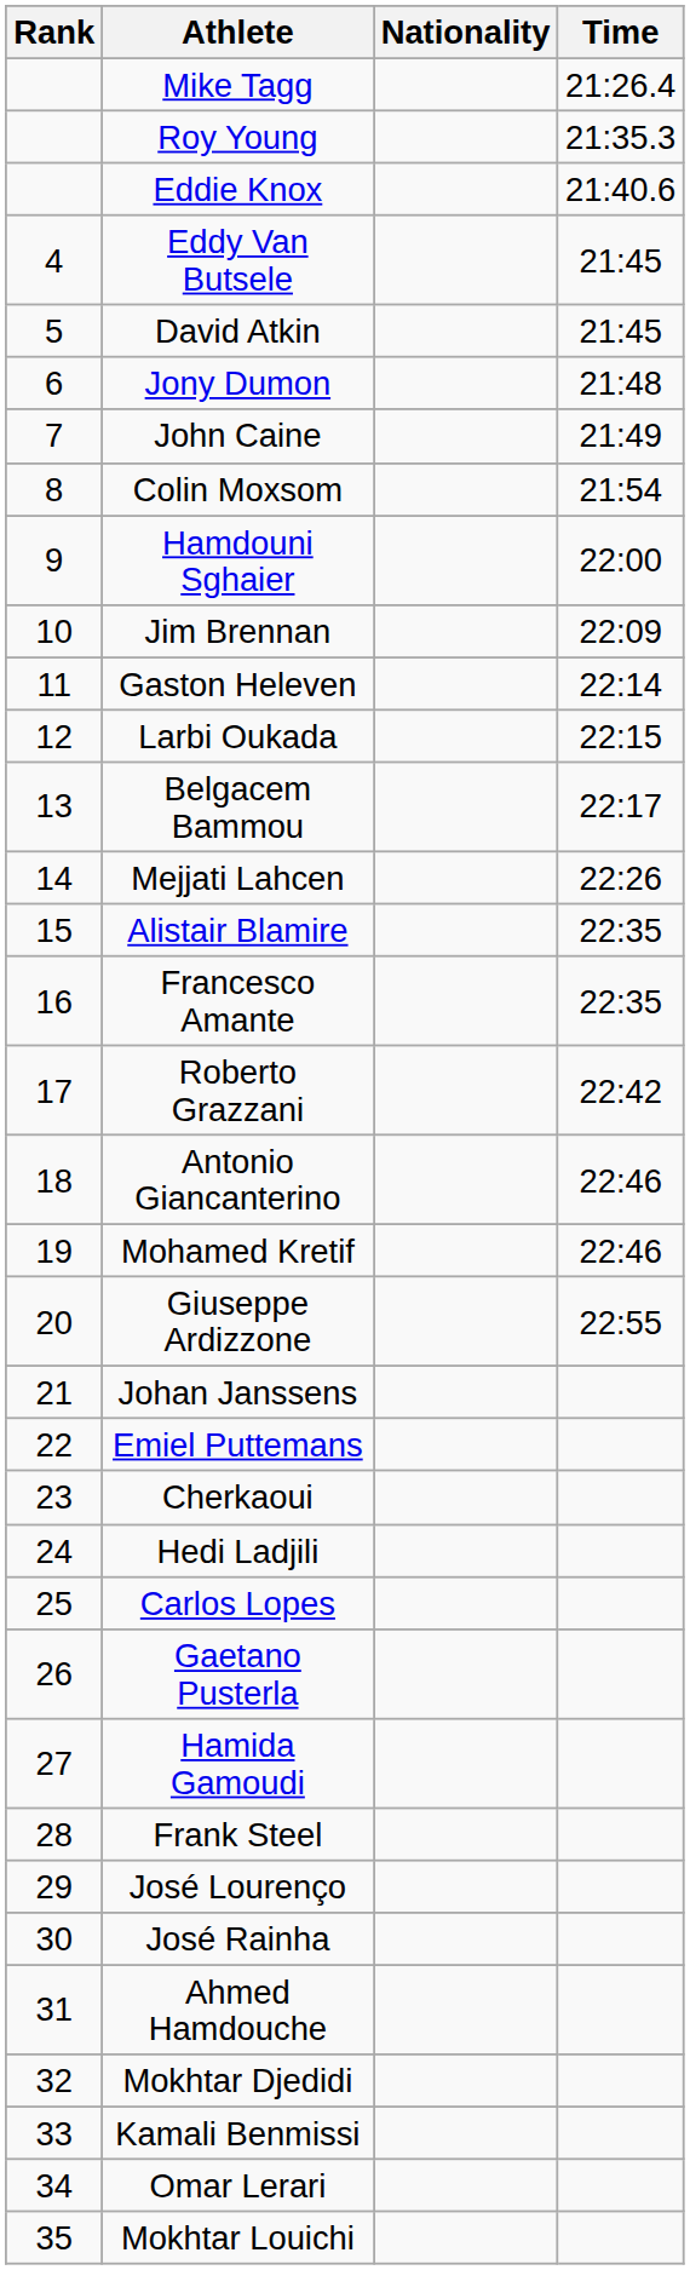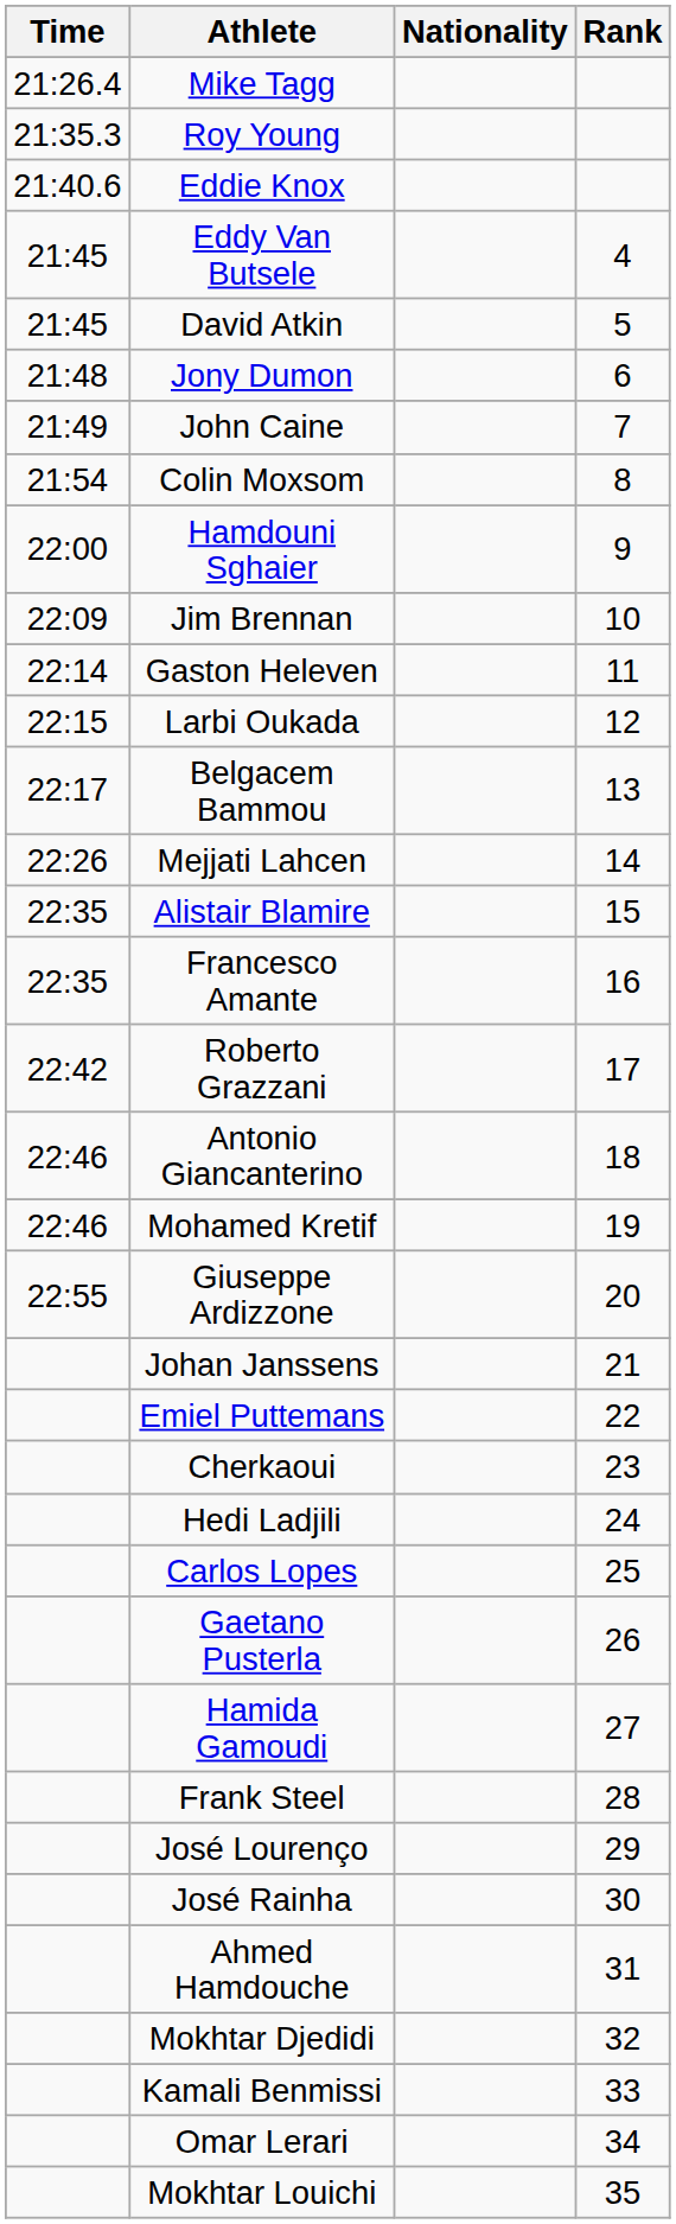columns swapped: Rank <-> Time
